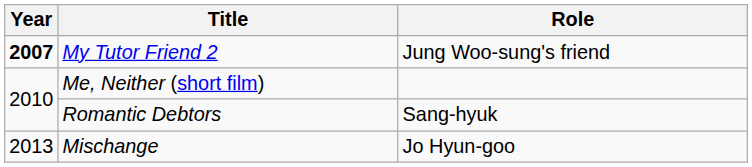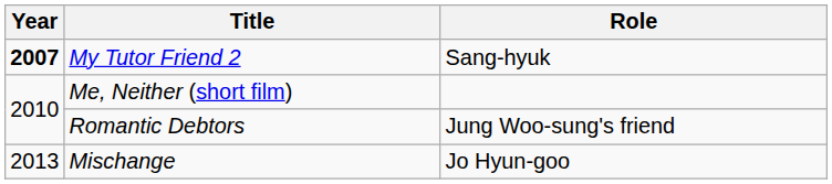My Tutor Friend 2 | Role: Jung Woo-sung's friend -> Sang-hyuk
Romantic Debtors | Role: Sang-hyuk -> Jung Woo-sung's friend
